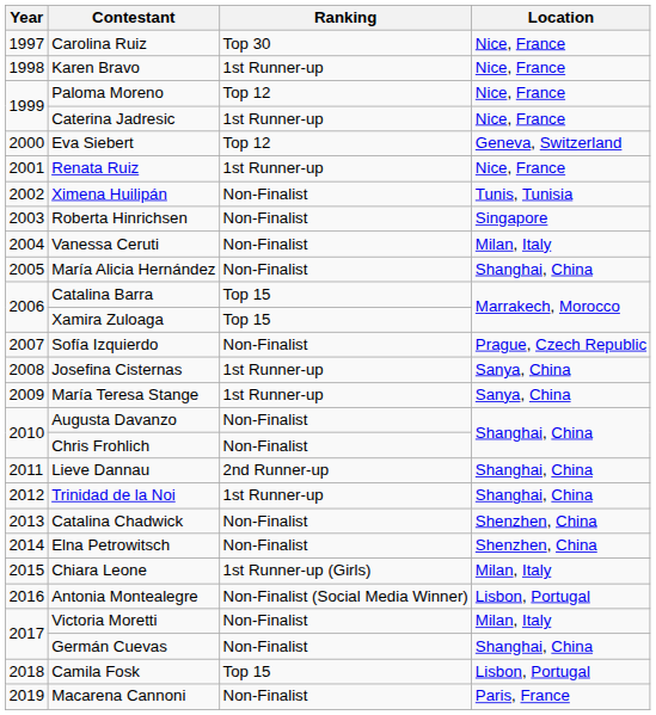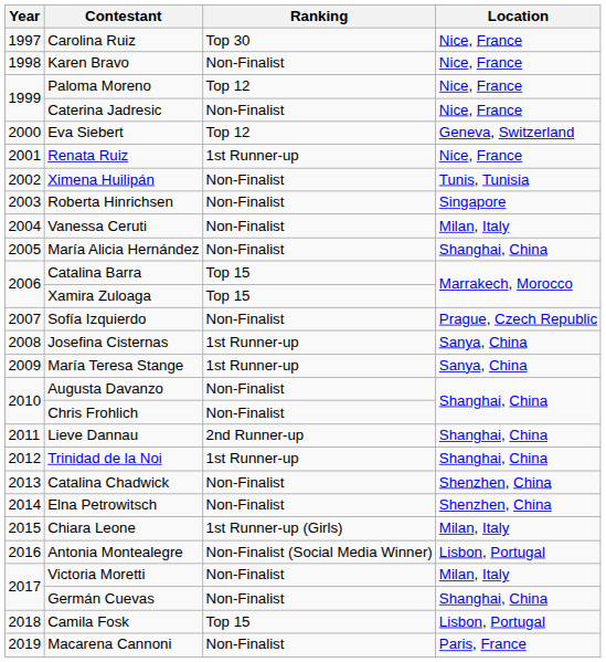Karen Bravo | Ranking: 1st Runner-up -> Non-Finalist
Caterina Jadresic | Ranking: 1st Runner-up -> Non-Finalist
